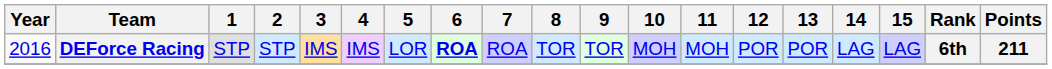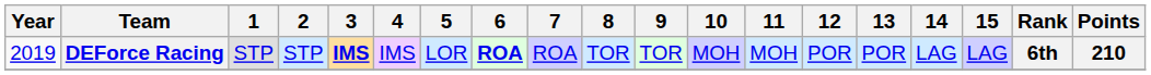DEForce Racing | Year: 2016 -> 2019
DEForce Racing | 3: normal -> bold
DEForce Racing | Points: 211 -> 210
